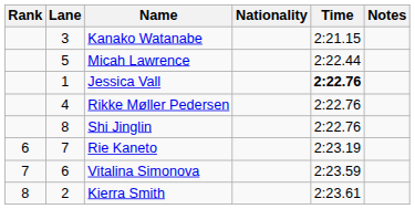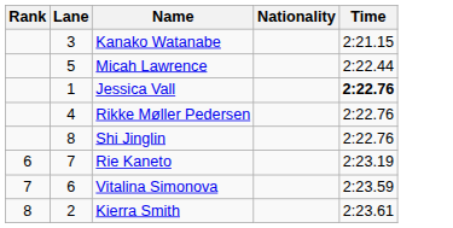- column: Notes
